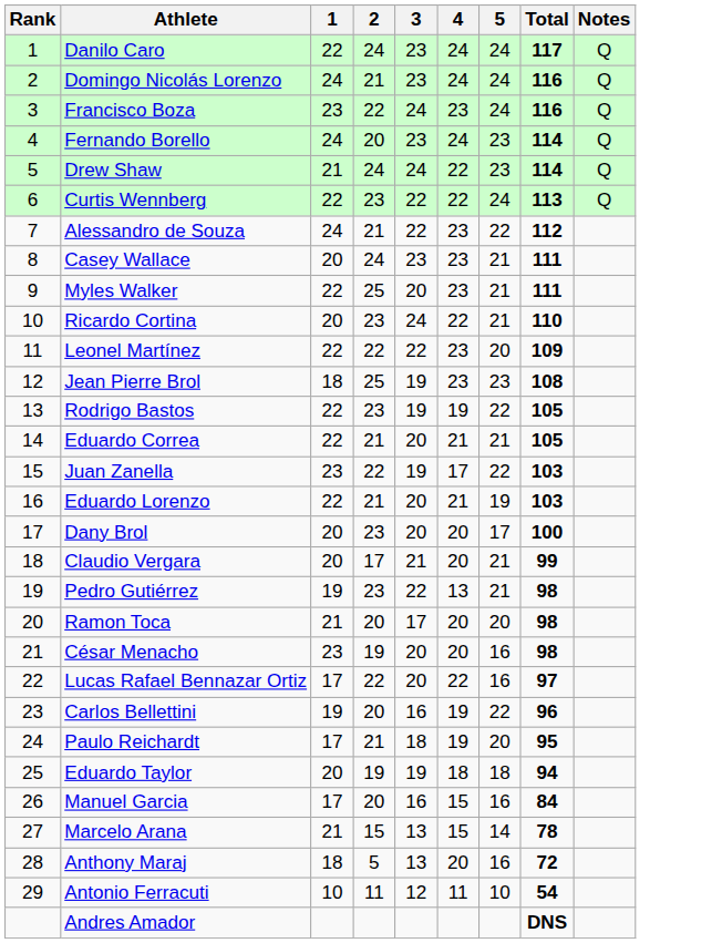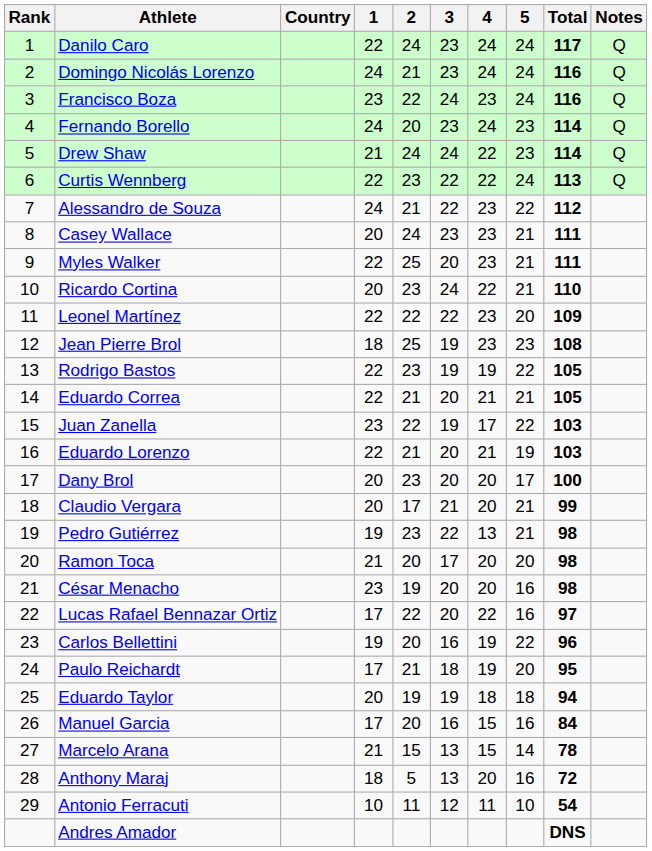+ column: Country
